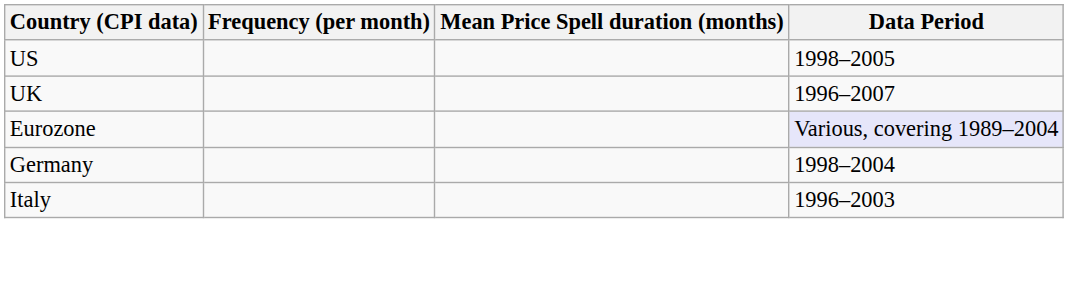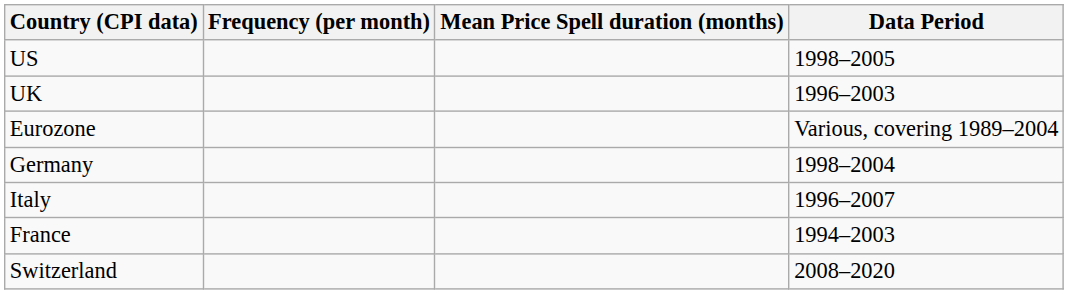UK | Data Period: 1996–2007 -> 1996–2003
Eurozone | Data Period: lavender background -> no background
Italy | Data Period: 1996–2003 -> 1996–2007
+ row: France | 1994–2003
+ row: Switzerland | 2008–2020
